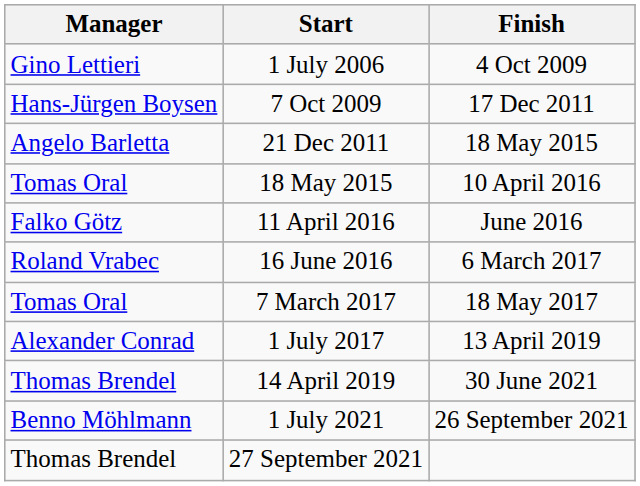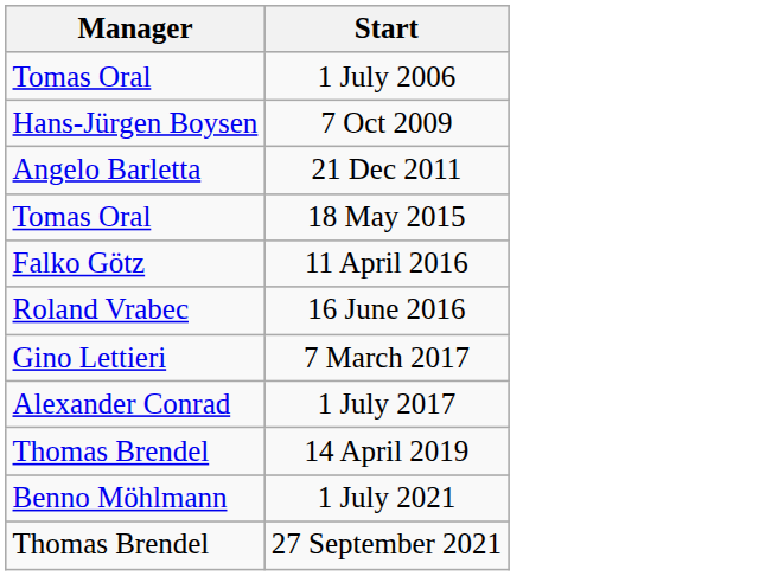- column: Finish | 4 Oct 2009 | 17 Dec 2011 | 18 May 2015 | 10 April 2016 | June 2016 | 6 March 2017 | 18 May 2017 | 13 April 2019 | 30 June 2021 | 26 September 2021
1 July 2006 | Manager: Gino Lettieri -> Tomas Oral
7 March 2017 | Manager: Tomas Oral -> Gino Lettieri
